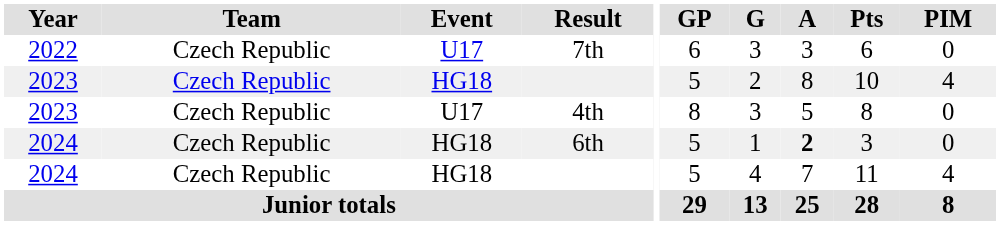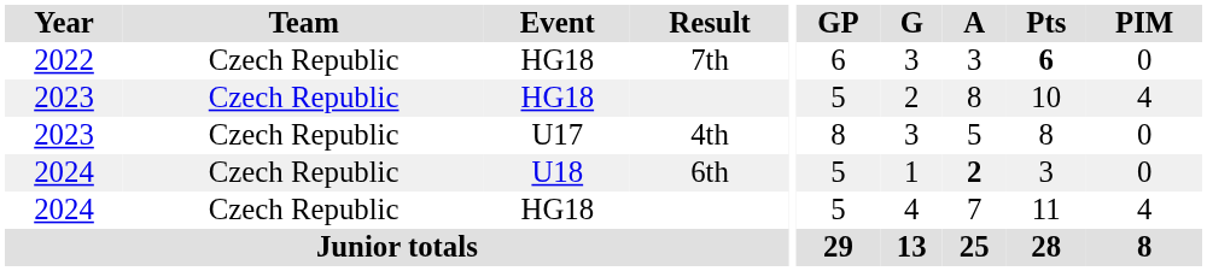7th | Event: U17 -> HG18
7th | Pts: normal -> bold
6th | Event: HG18 -> U18
